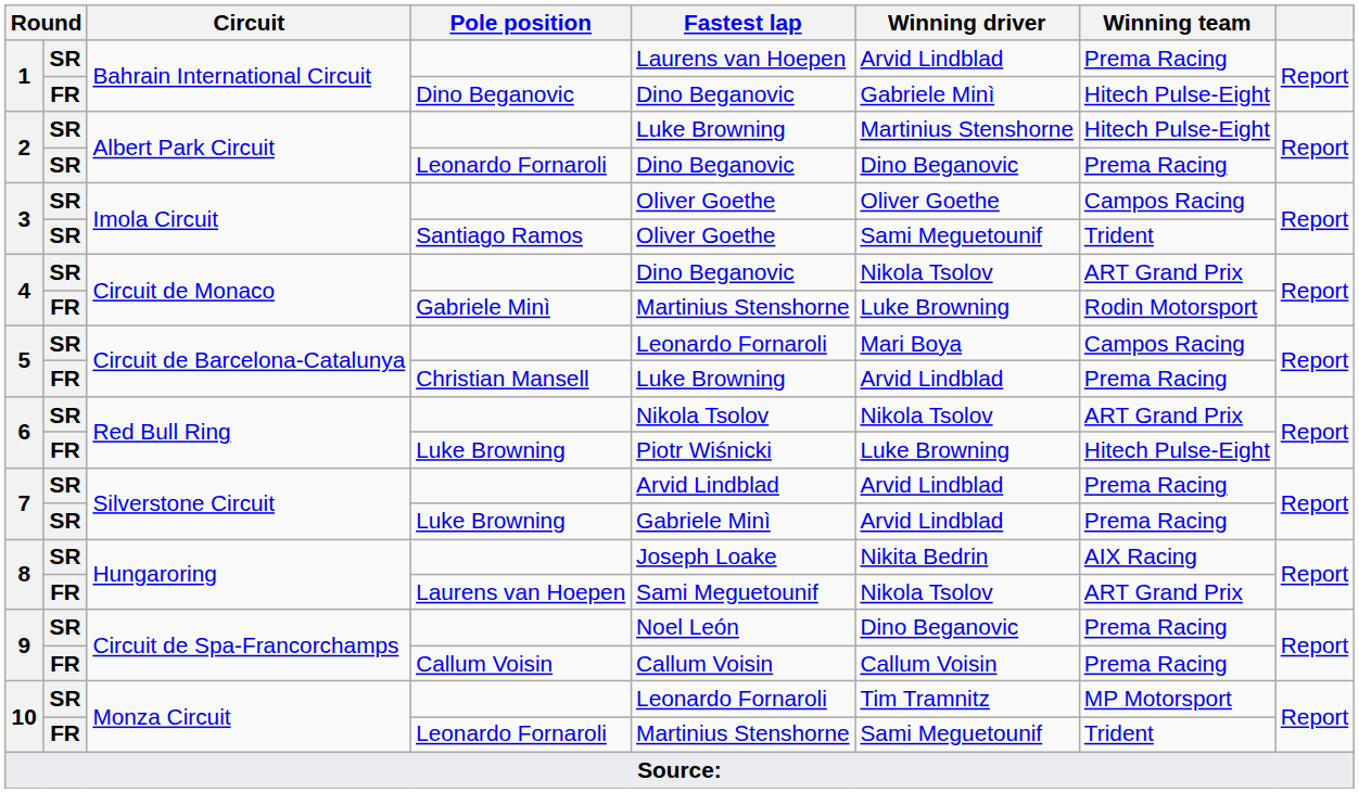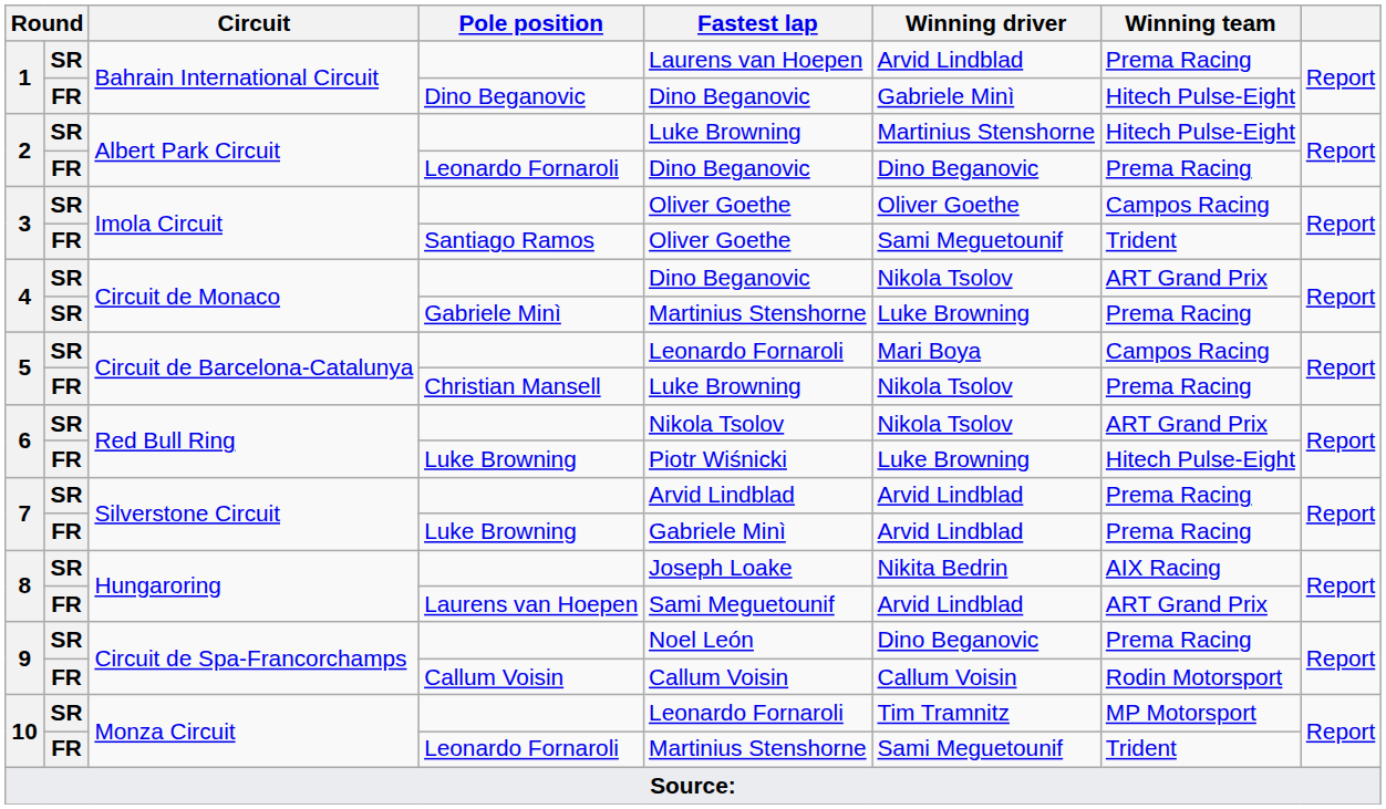2 / Leonardo Fornaroli | column 2: SR -> FR
3 / Santiago Ramos | column 2: SR -> FR
4 / Gabriele Minì | column 2: FR -> SR
4 / Gabriele Minì | Winning team: Rodin Motorsport -> Prema Racing
5 / Christian Mansell | Winning driver: Arvid Lindblad -> Nikola Tsolov
7 / Luke Browning | column 2: SR -> FR
8 / Laurens van Hoepen | Winning driver: Nikola Tsolov -> Arvid Lindblad
9 / Callum Voisin | Winning team: Prema Racing -> Rodin Motorsport
